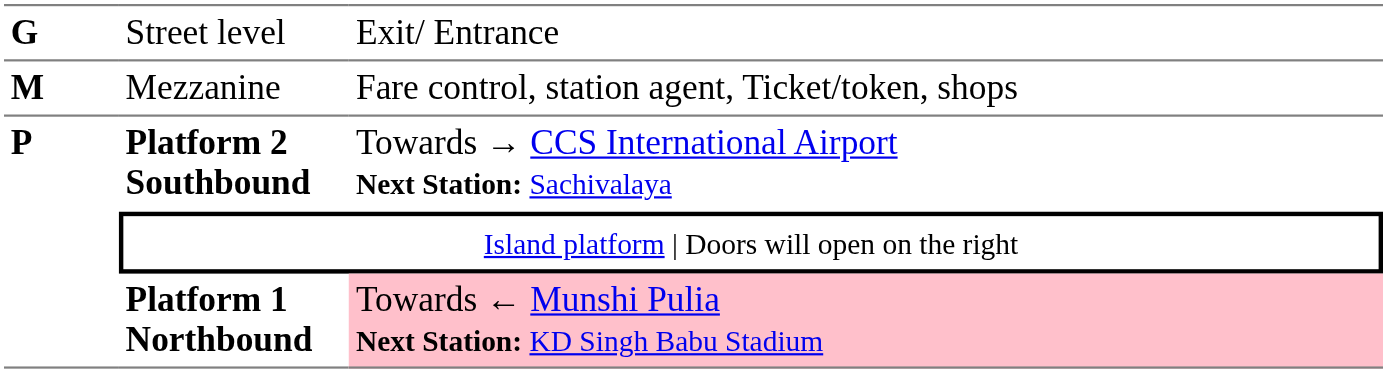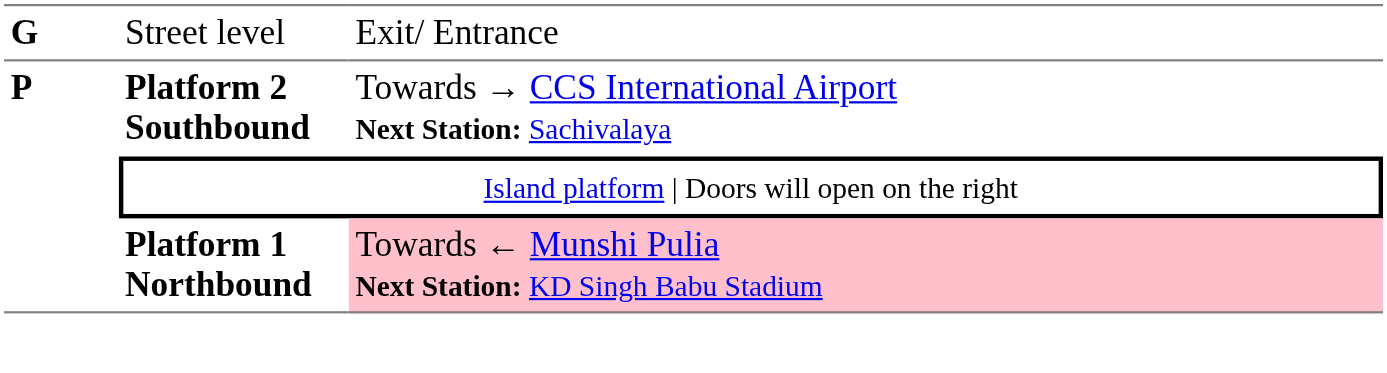- row: M | Mezzanine | Fare control, station agent, Ticket/token, shops
